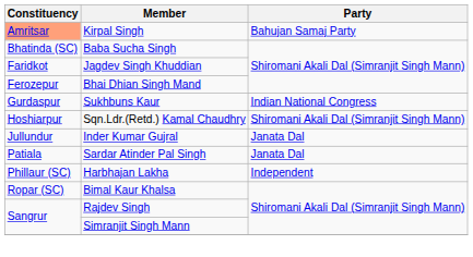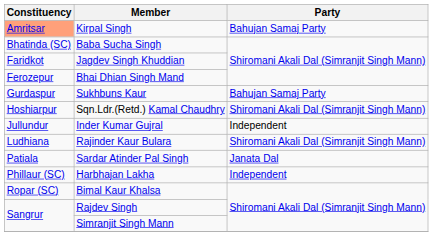Sukhbuns Kaur | Party: Indian National Congress -> Bahujan Samaj Party
Inder Kumar Gujral | Party: Janata Dal -> Independent
+ row: Ludhiana | Rajinder Kaur Bulara | Shiromani Akali Dal (Simranjit Singh Mann)
